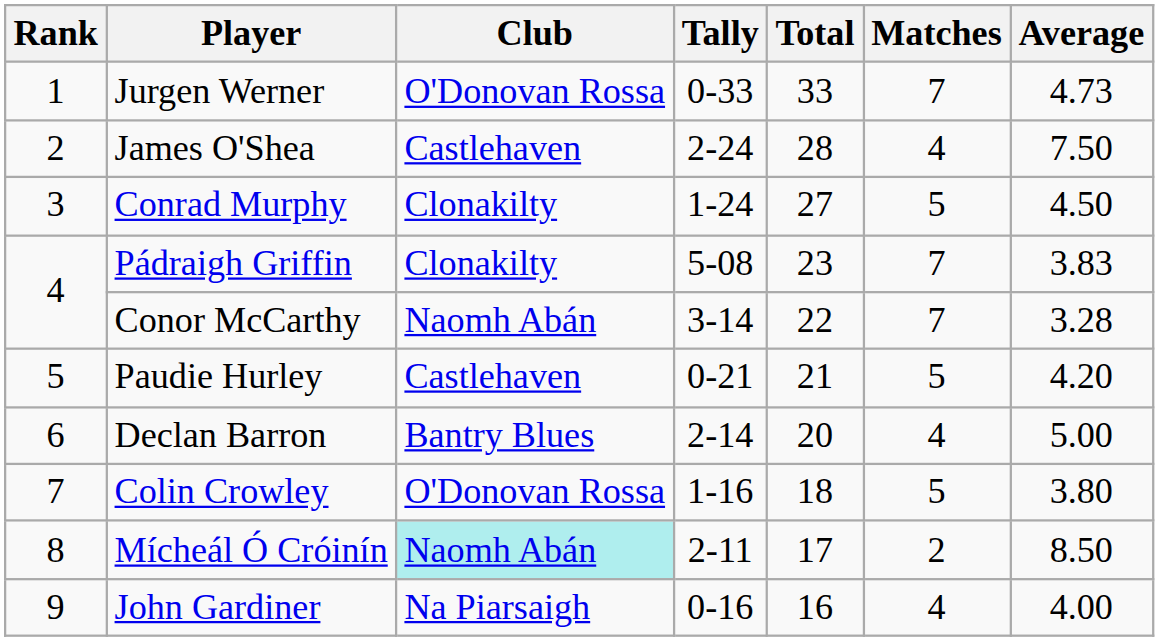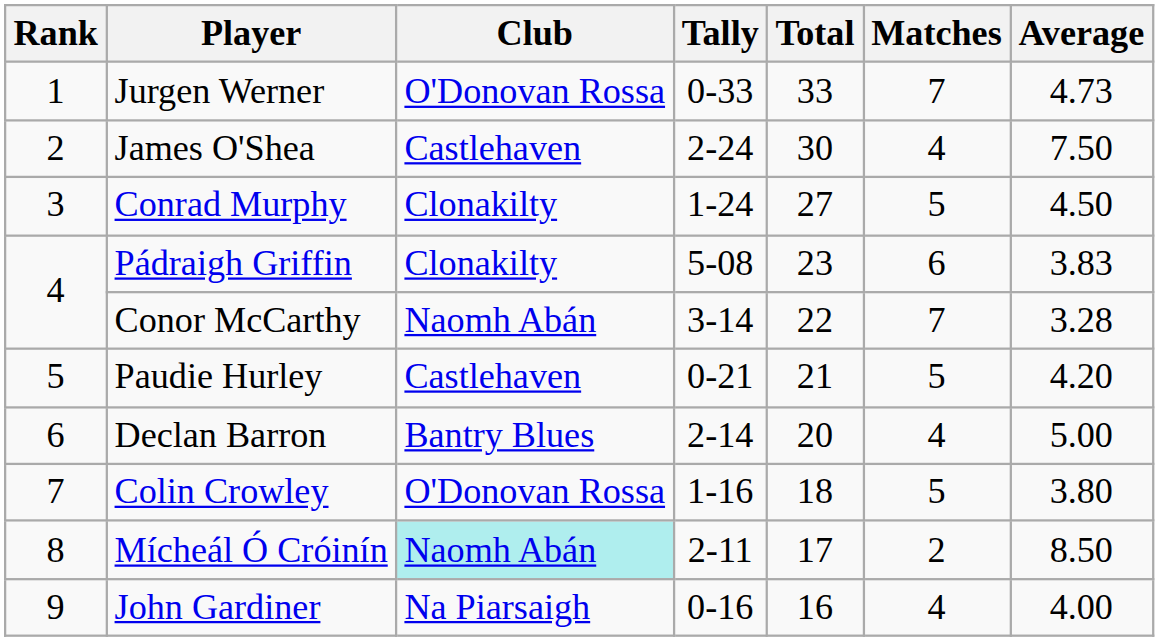James O'Shea | Total: 28 -> 30
Pádraigh Griffin | Matches: 7 -> 6
